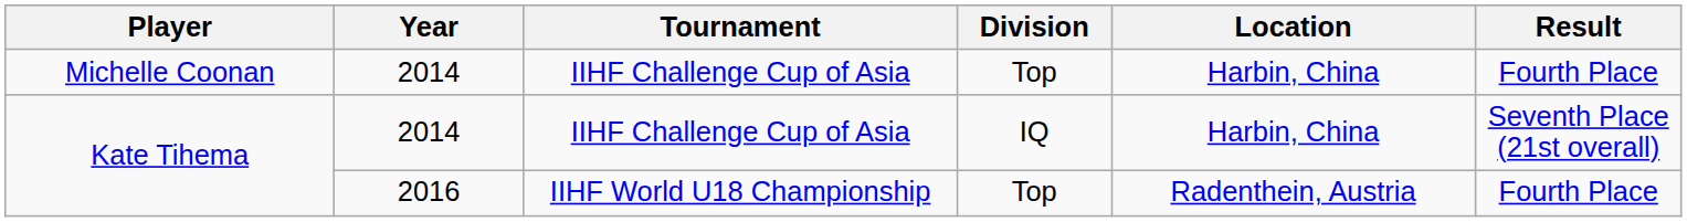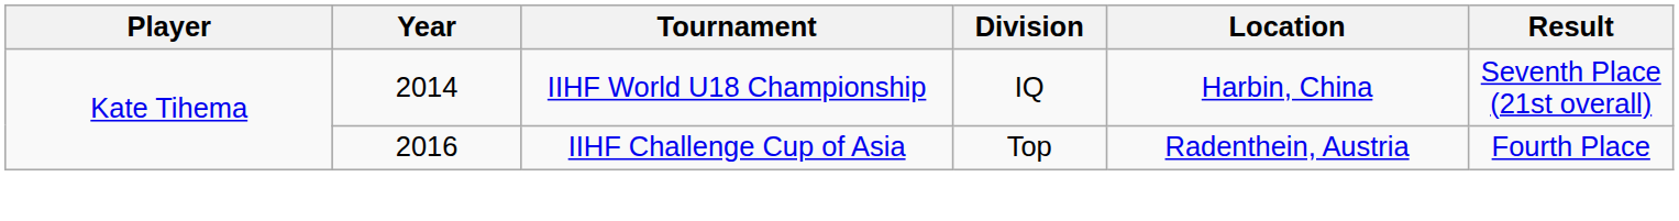- row: Michelle Coonan | 2014 | IIHF Challenge Cup of Asia | Top | Harbin, China | Fourth Place
Kate Tihema / 2014 | Tournament: IIHF Challenge Cup of Asia -> IIHF World U18 Championship
Kate Tihema / 2016 | Tournament: IIHF World U18 Championship -> IIHF Challenge Cup of Asia
